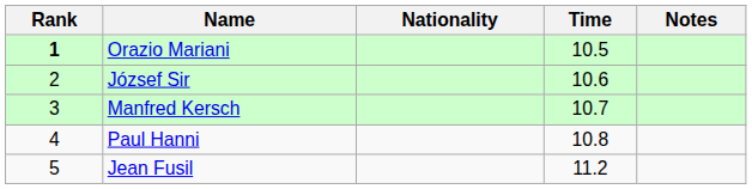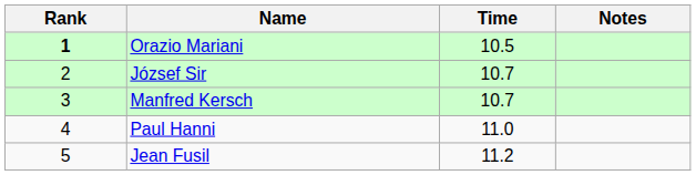- column: Nationality
József Sir | Time: 10.6 -> 10.7
Paul Hanni | Time: 10.8 -> 11.0
